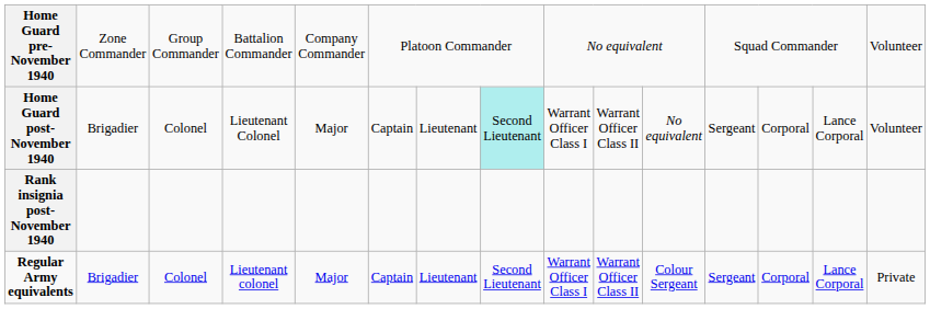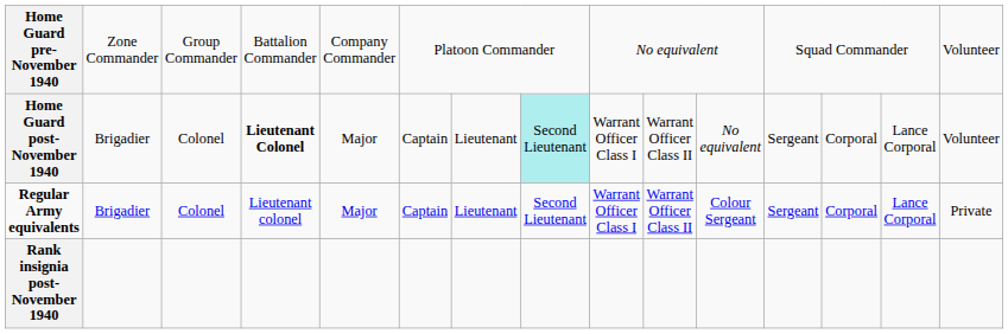Home Guard post-November 1940 | column 4: normal -> bold
rows swapped: Rank insignia post-November 1940 <-> Regular Army equivalents
